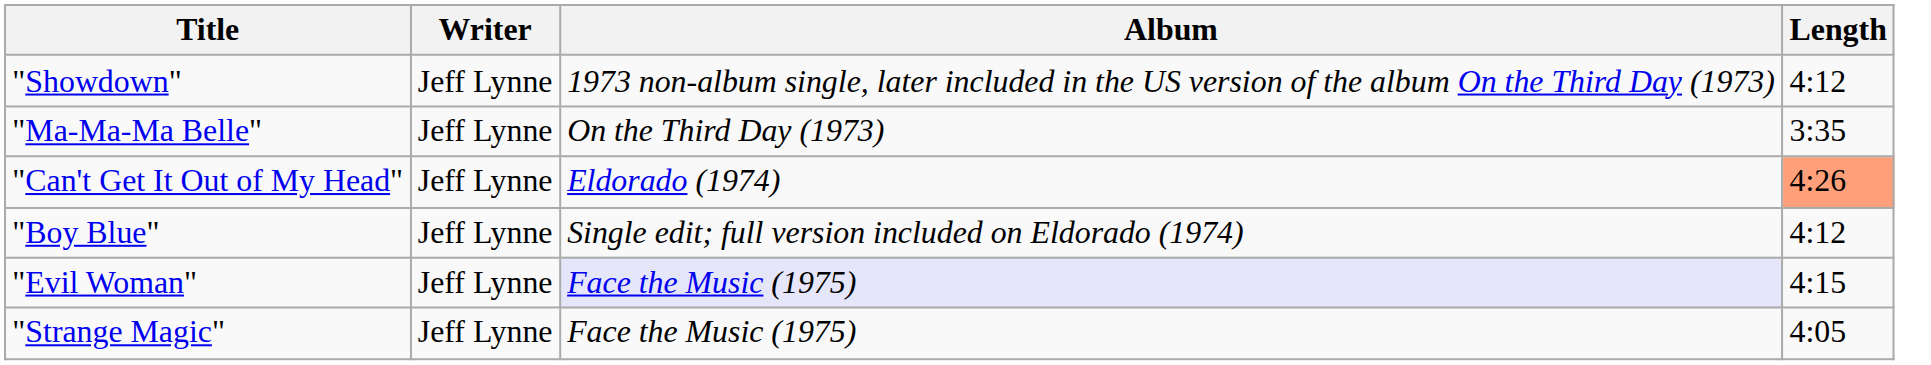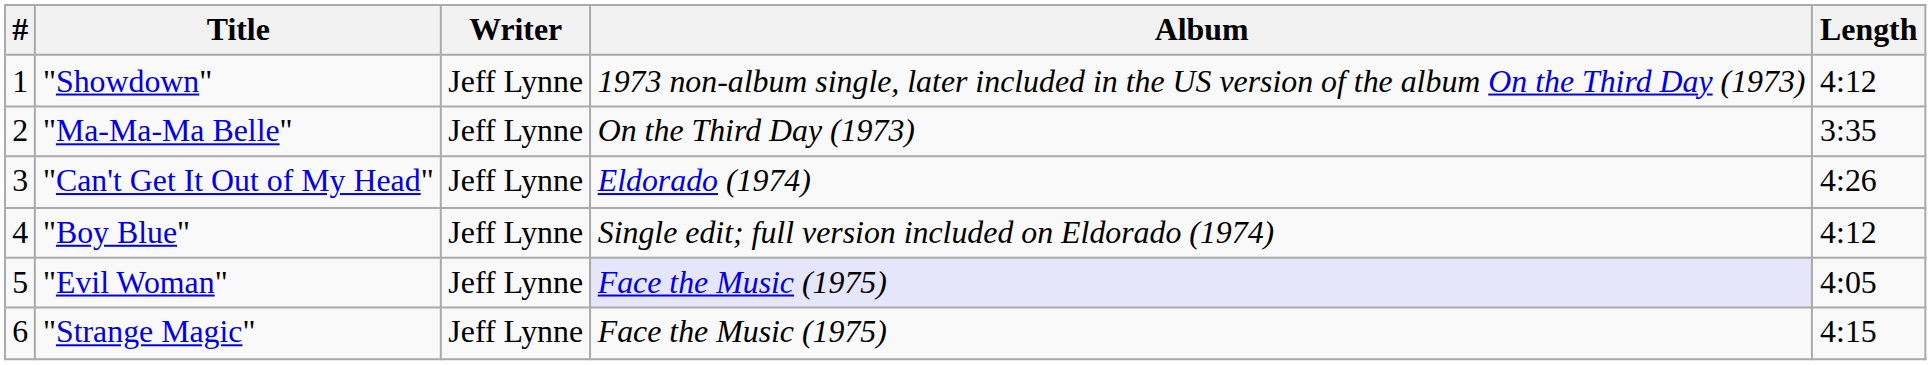+ column: # | 1 | 2 | 3 | 4 | 5 | 6
"Can't Get It Out of My Head" | Length: lightsalmon background -> no background
"Evil Woman" | Length: 4:15 -> 4:05
"Strange Magic" | Length: 4:05 -> 4:15
